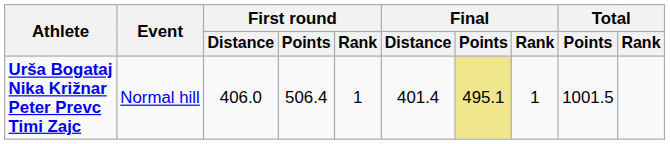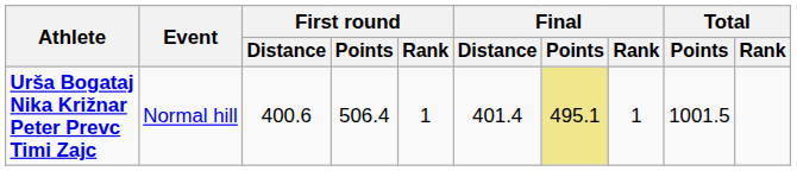Urša Bogataj Nika Križnar Peter Prevc Timi Zajc | First round / Distance: 406.0 -> 400.6
